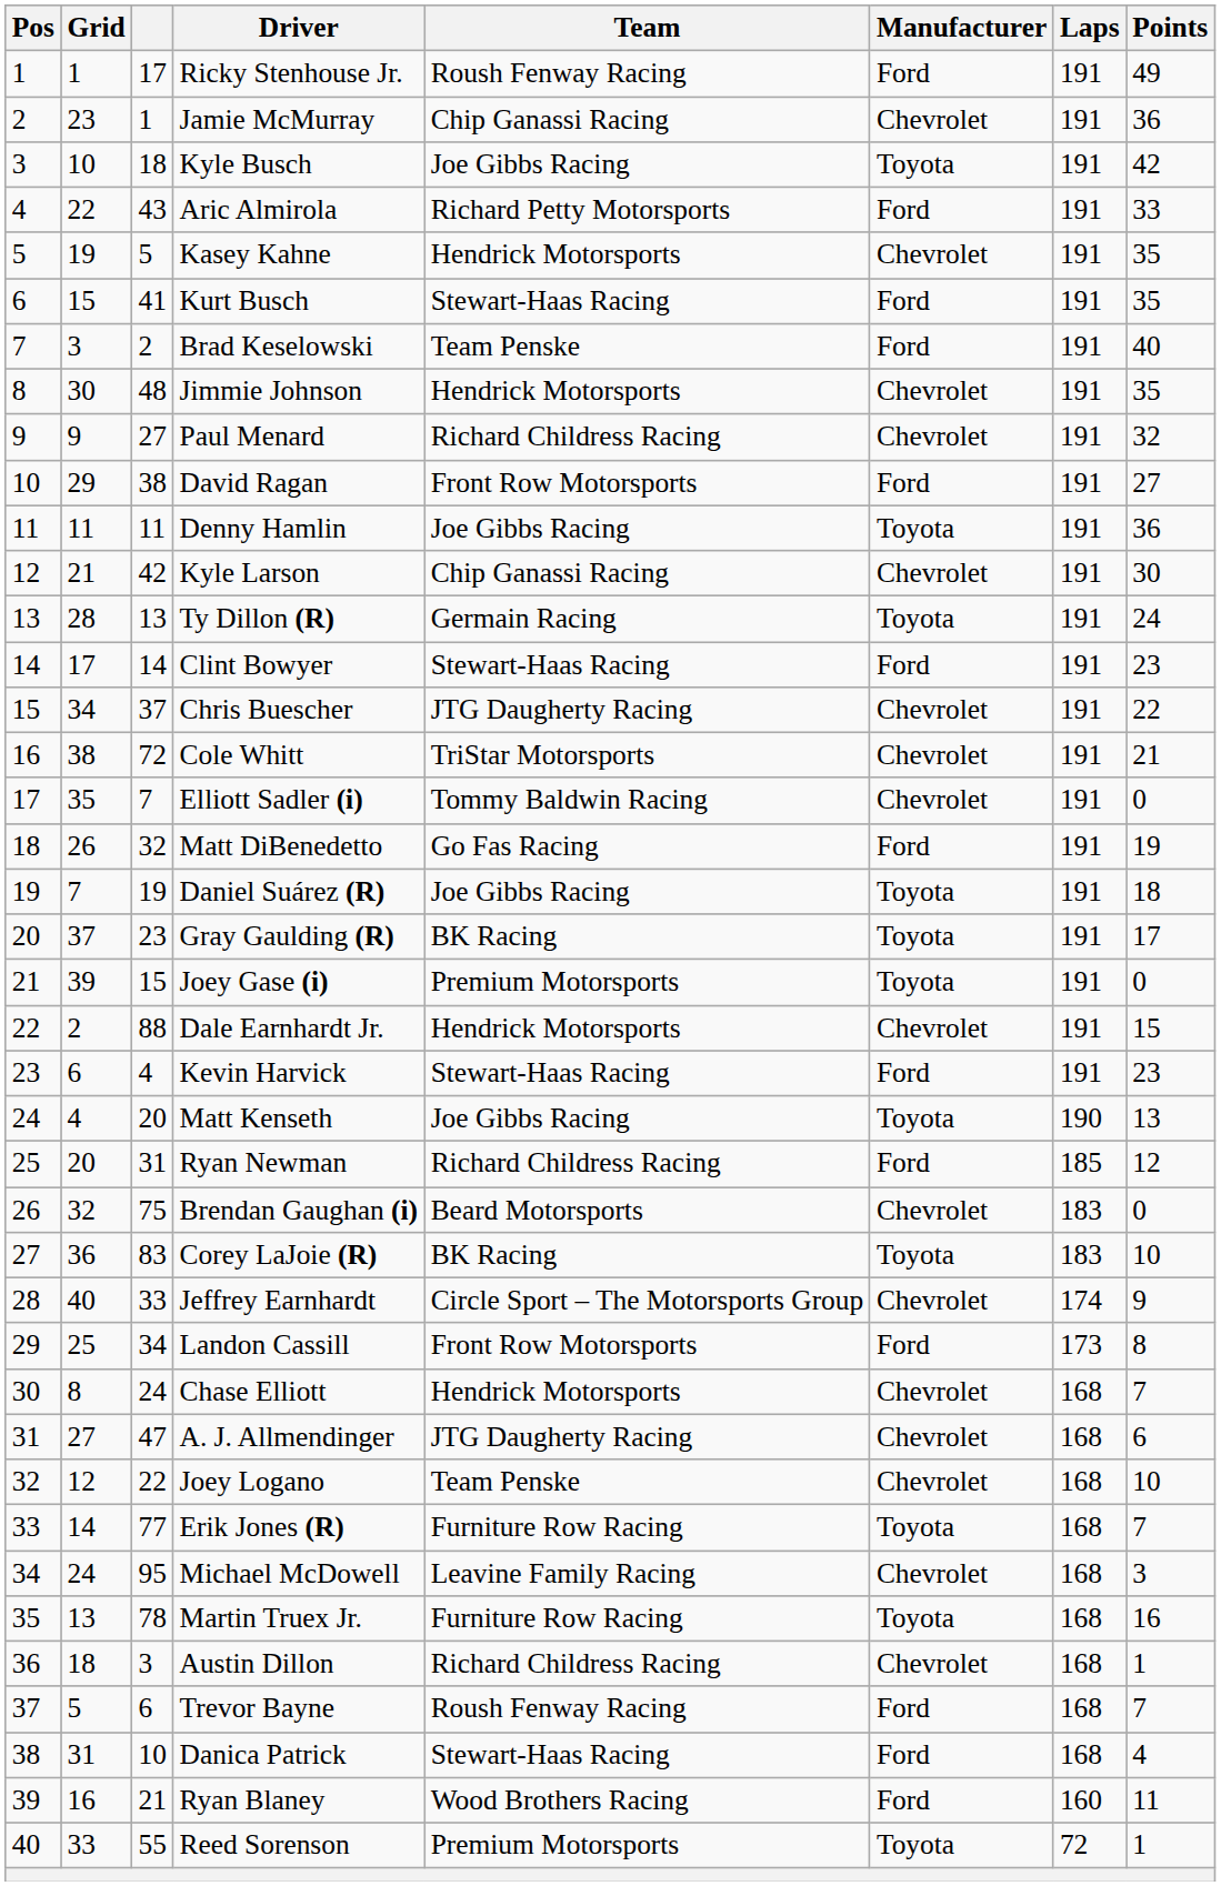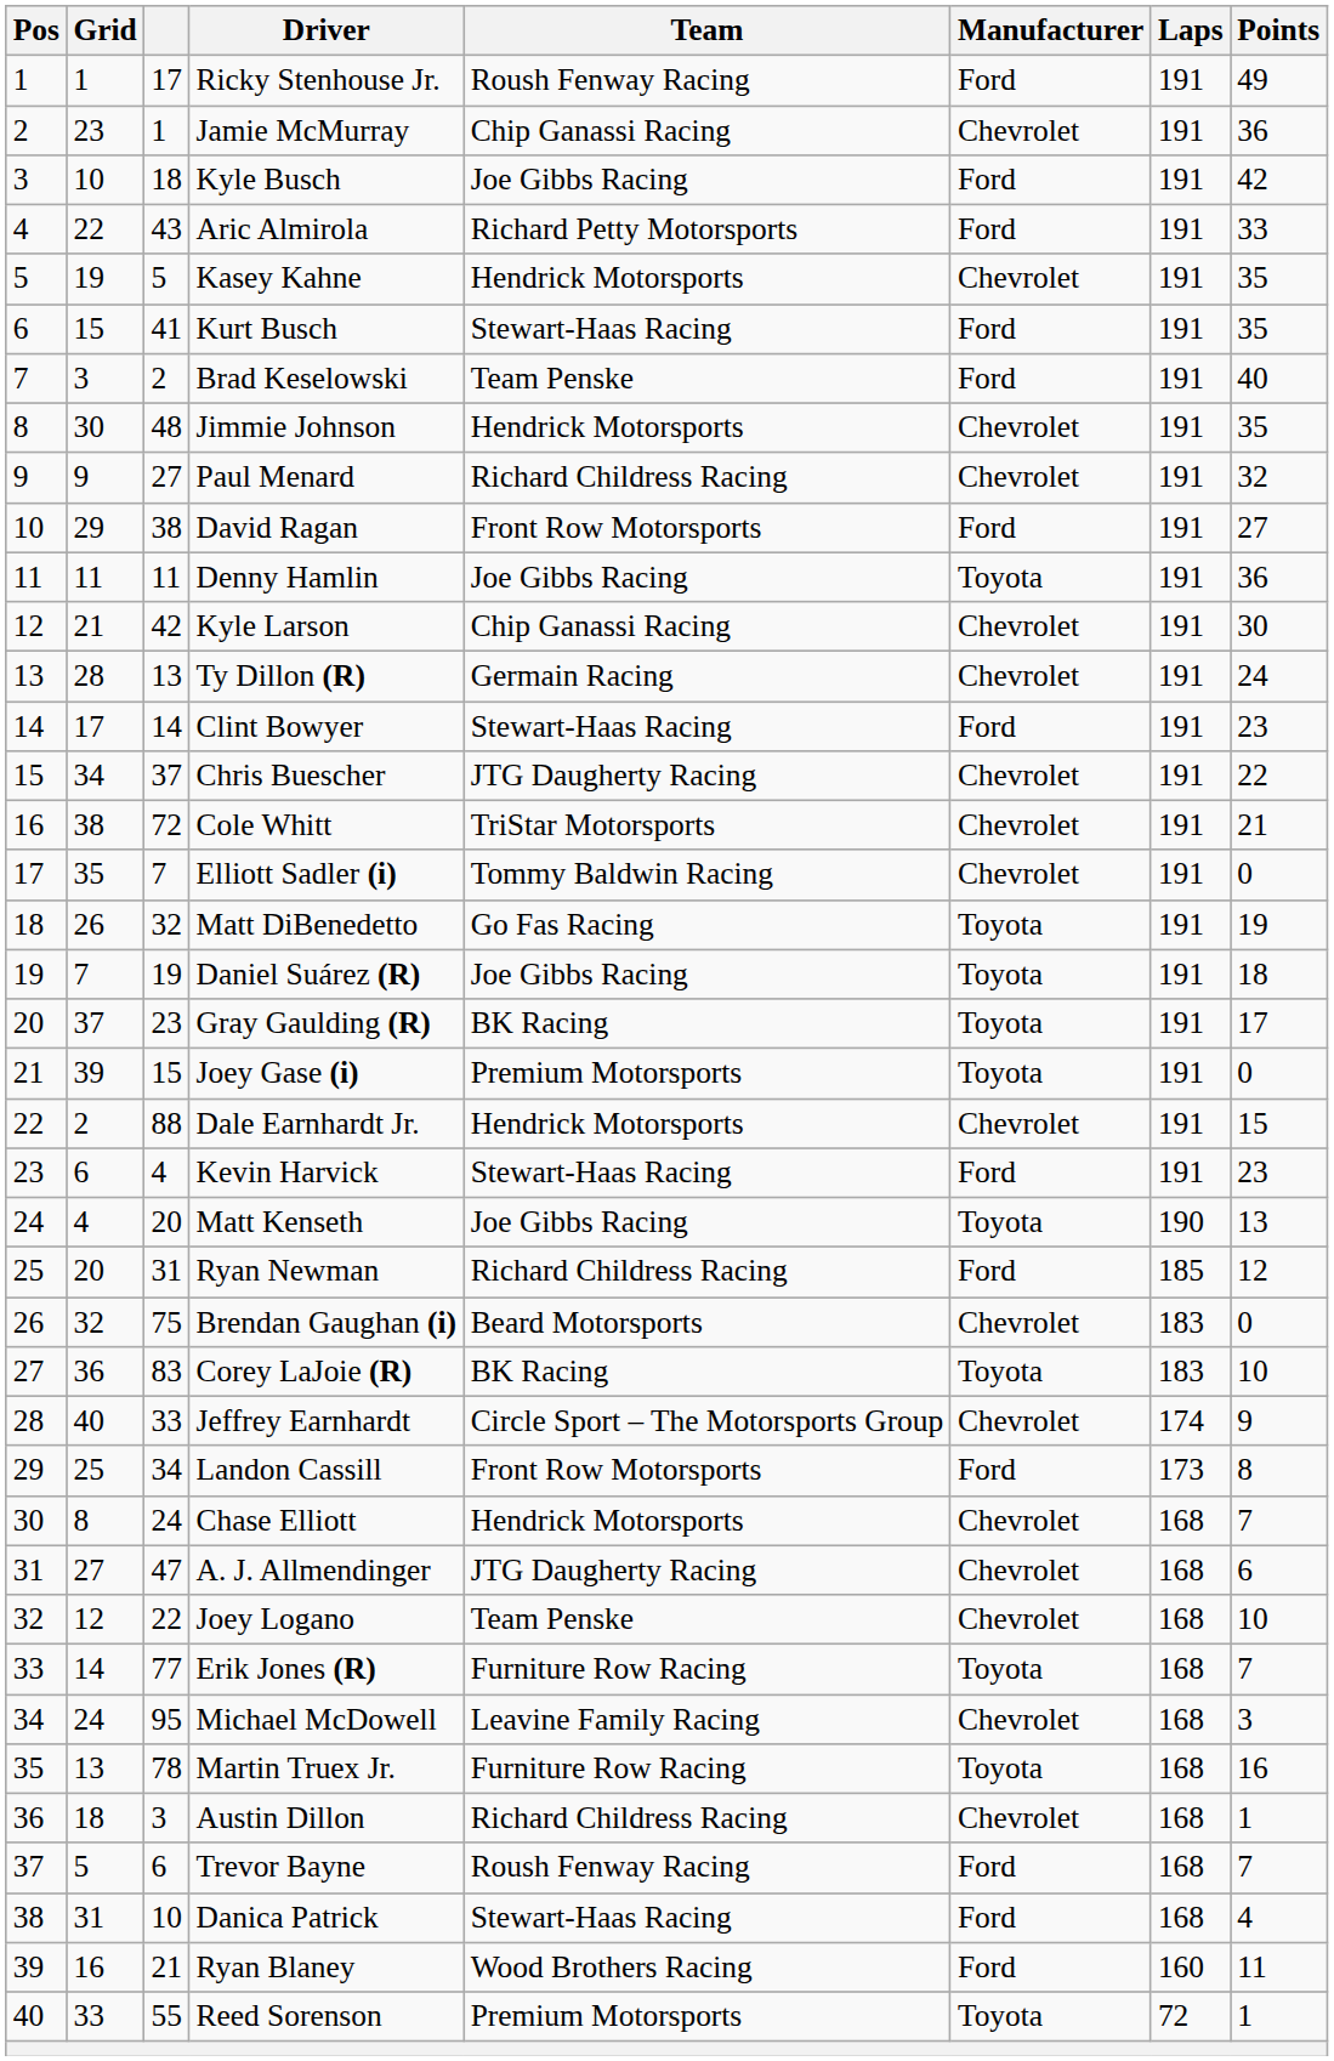Kyle Busch | Manufacturer: Toyota -> Ford
Ty Dillon (R) | Manufacturer: Toyota -> Chevrolet
Matt DiBenedetto | Manufacturer: Ford -> Toyota
